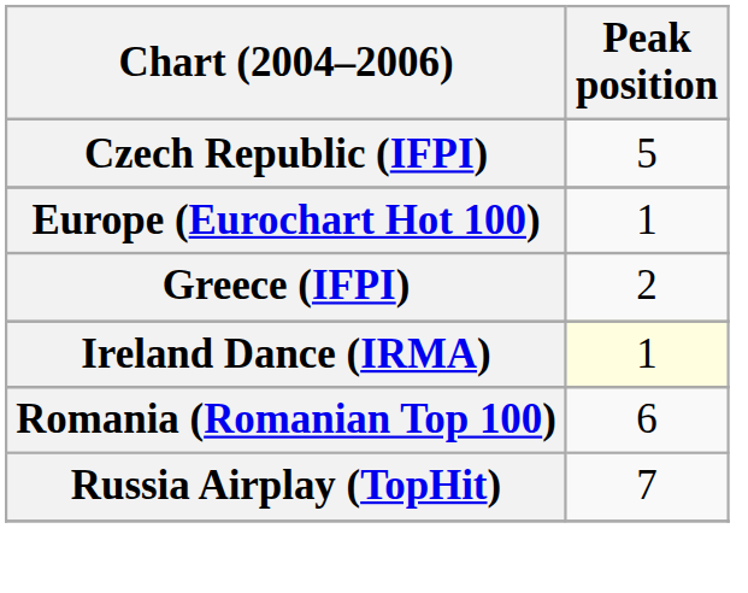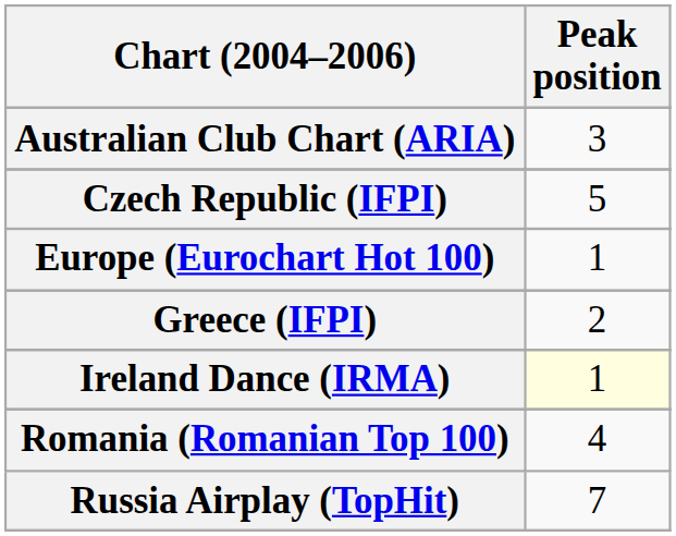+ row: Australian Club Chart (ARIA) | 3
Romania (Romanian Top 100) | Peak position: 6 -> 4
